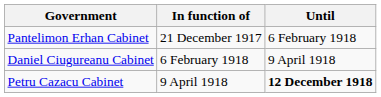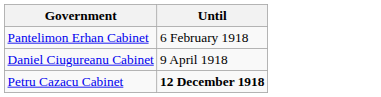- column: In function of | 21 December 1917 | 6 February 1918 | 9 April 1918
